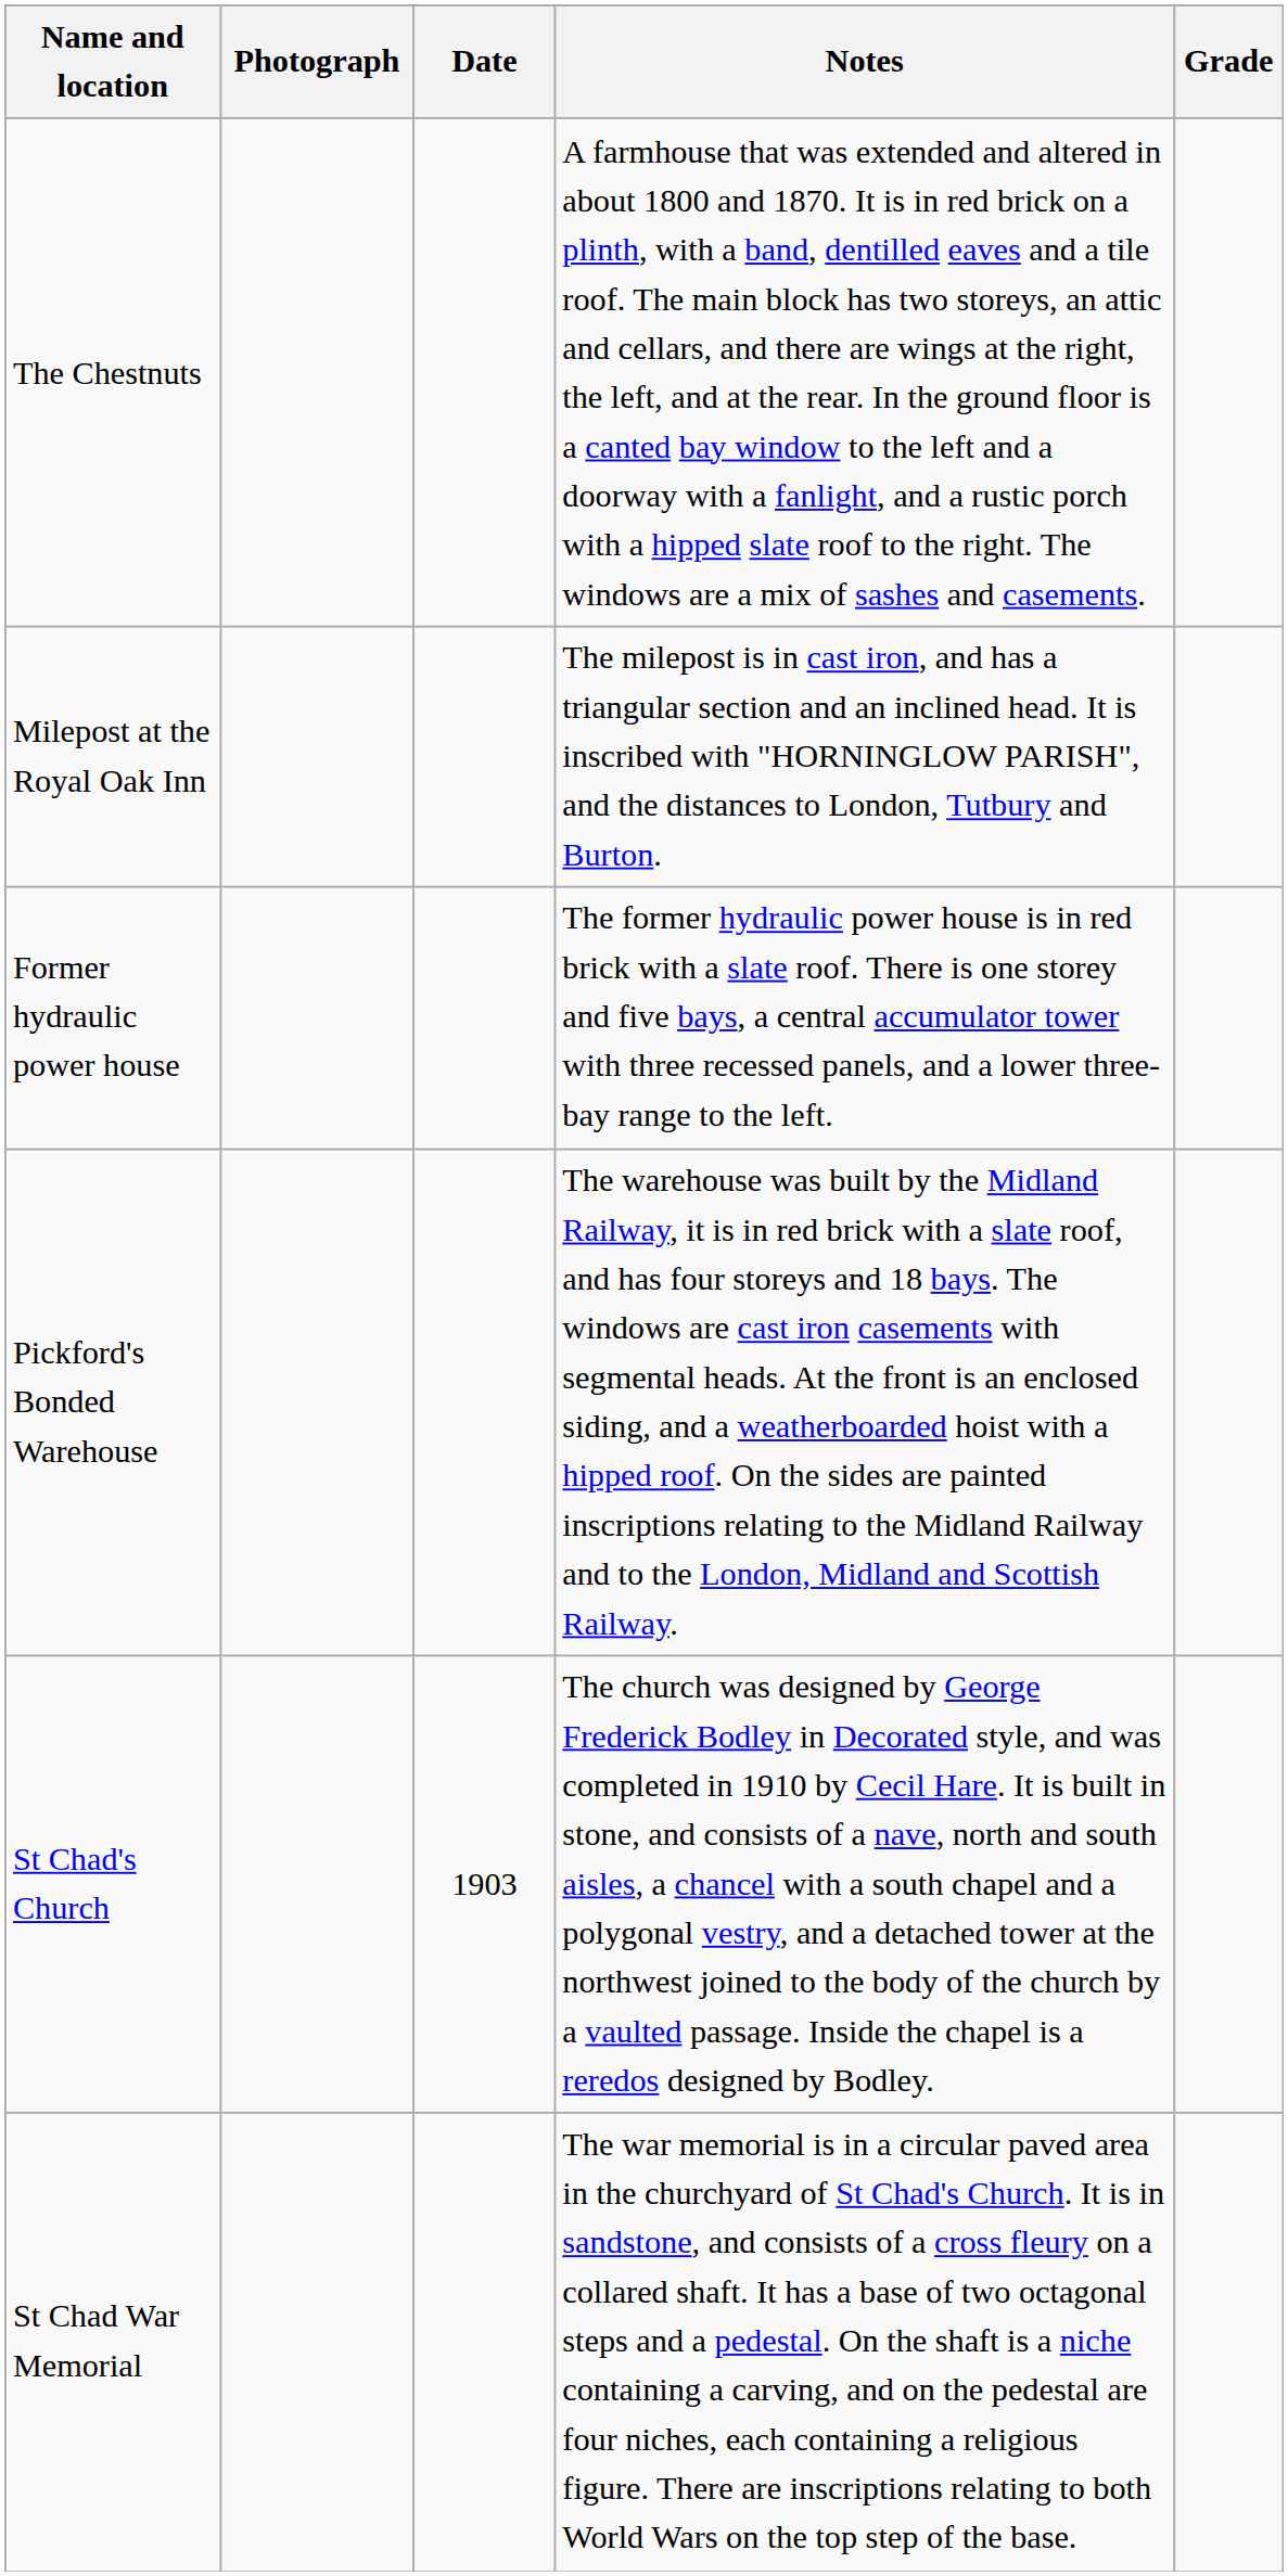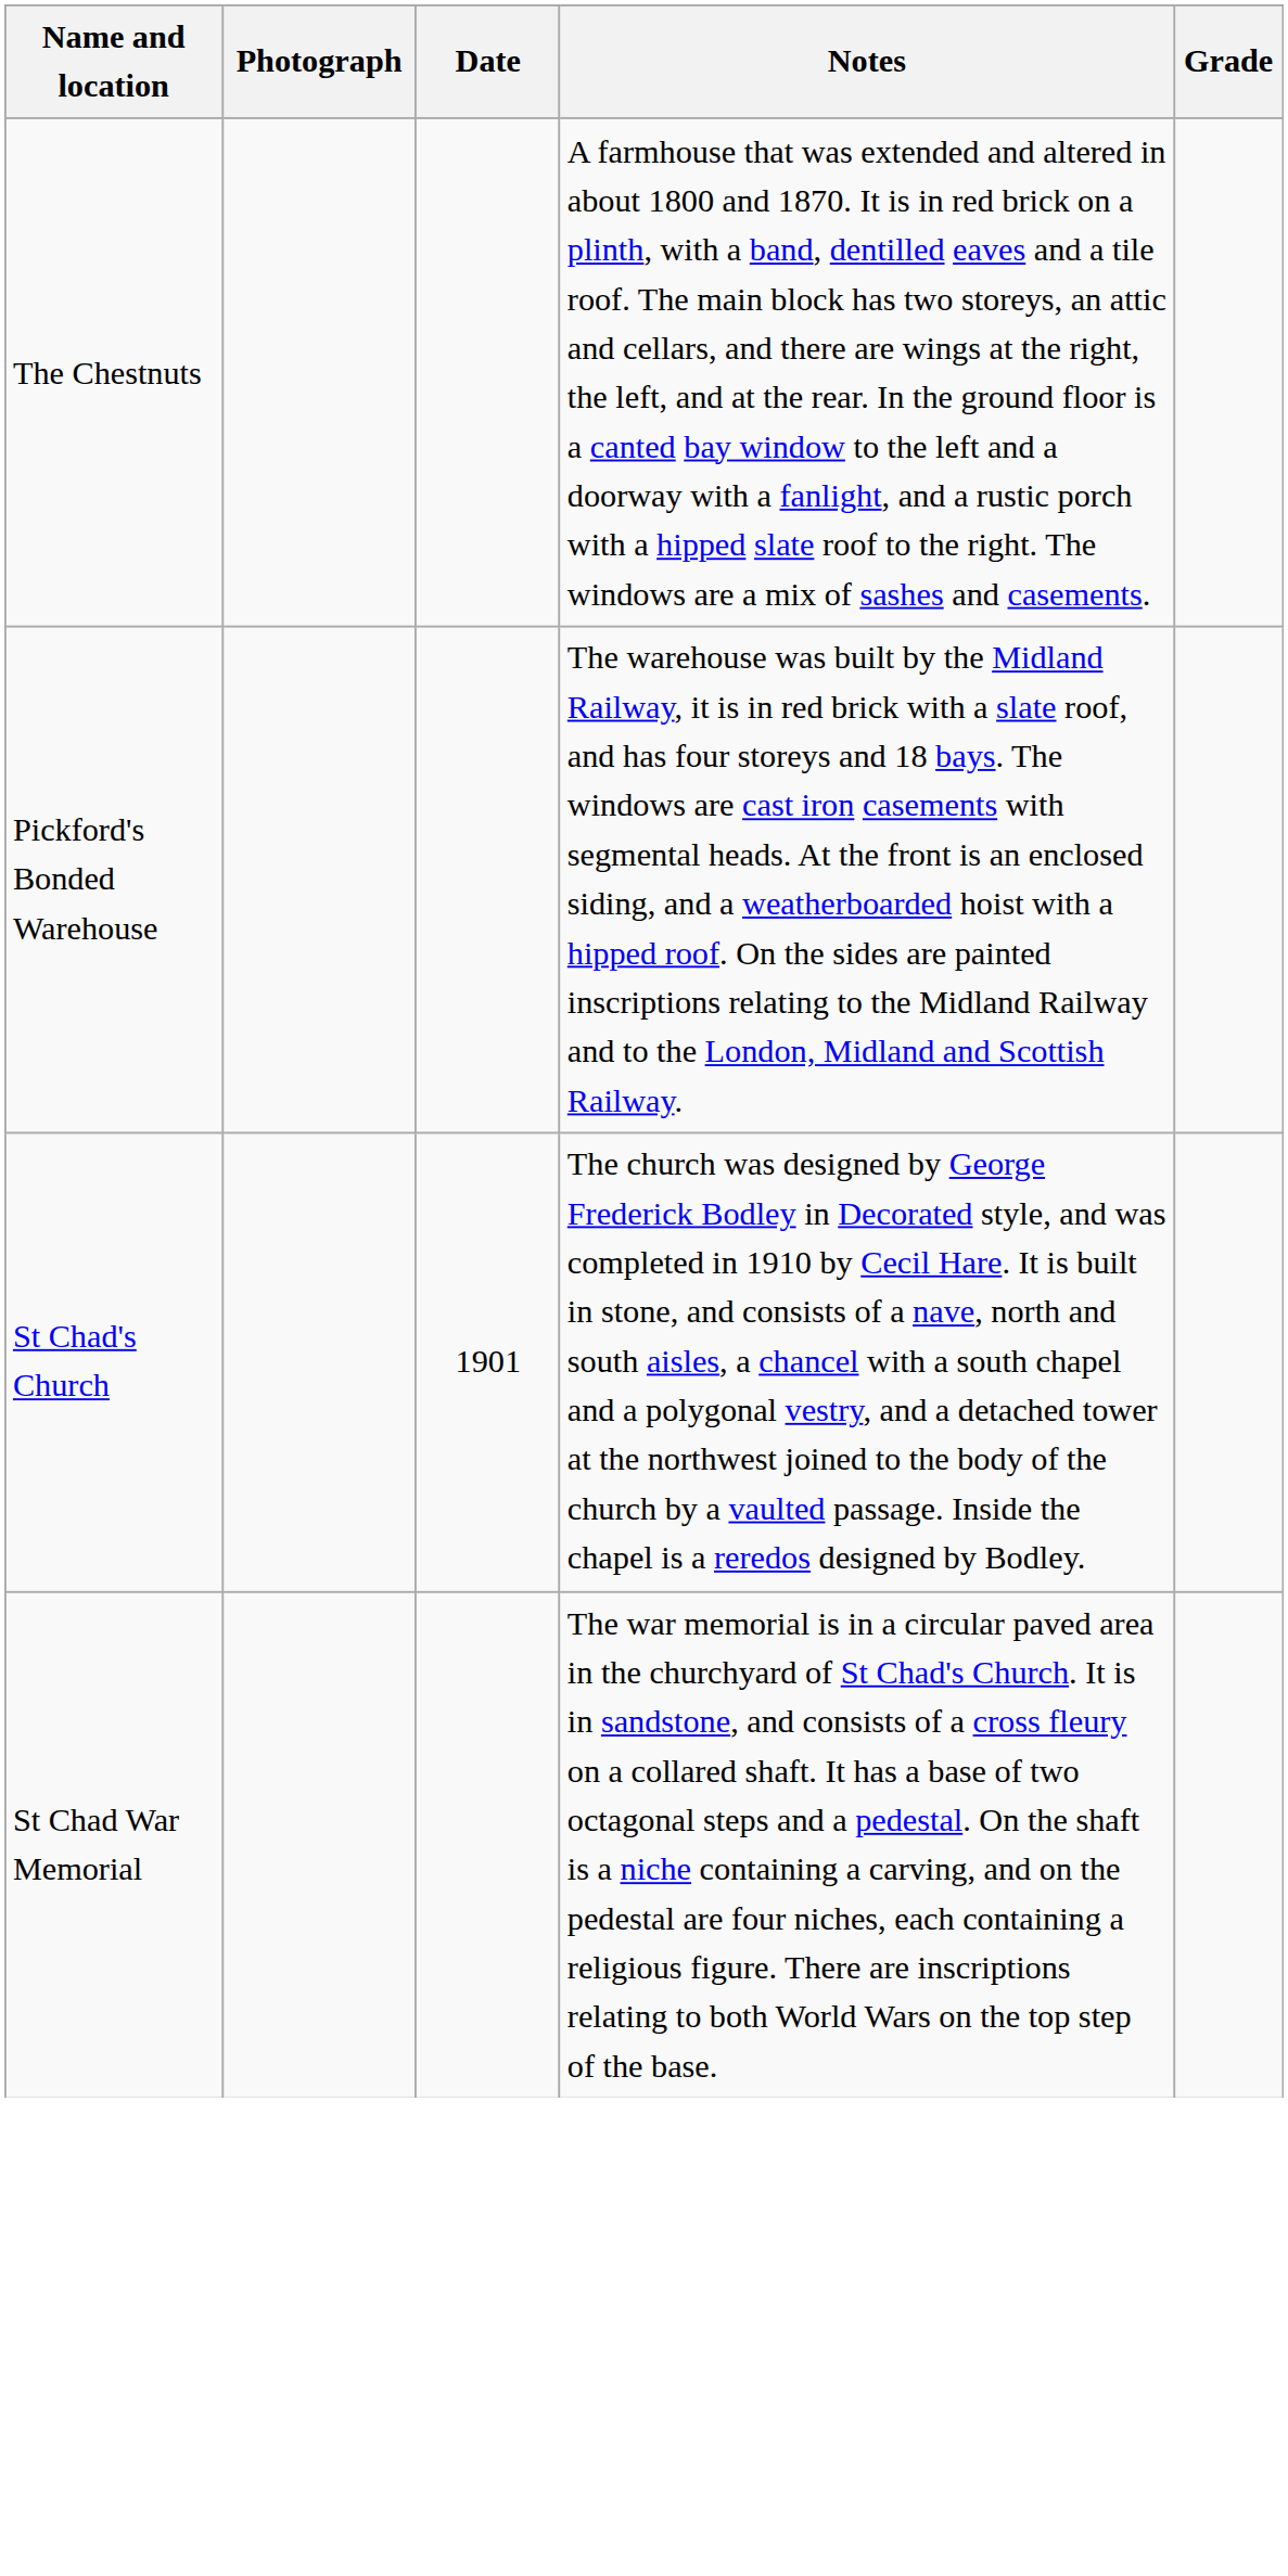- row: Milepost at the Royal Oak Inn | The milepost is in cast iron, and has a triangular section and an inclined head. It is inscribed with "HORNINGLOW PARISH", and the distances to London, Tutbury and Burton.
- row: Former hydraulic power house | The former hydraulic power house is in red brick with a slate roof. There is one storey and five bays, a central accumulator tower with three recessed panels, and a lower three-bay range to the left.
St Chad's Church | Date: 1903 -> 1901
